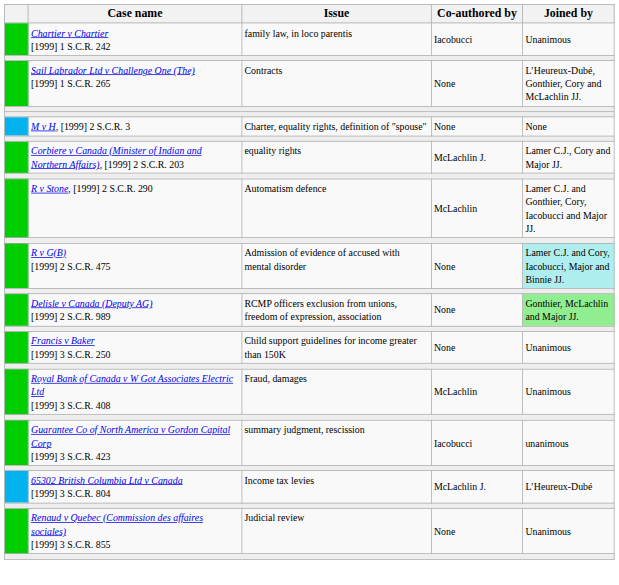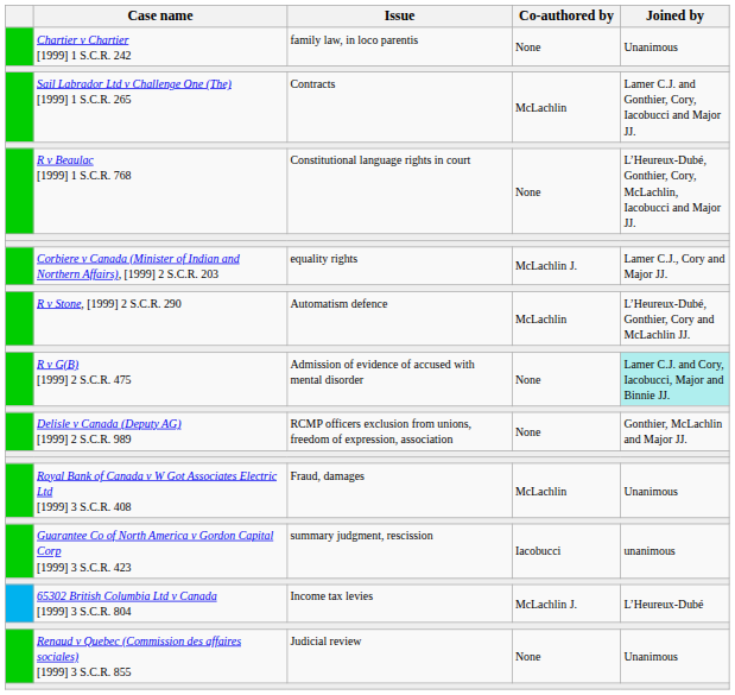Chartier v Chartier [1999] 1 S.C.R. 242 | Co-authored by: Iacobucci -> None
Sail Labrador Ltd v Challenge One (The) [1999] 1 S.C.R. 265 | Co-authored by: None -> McLachlin
Sail Labrador Ltd v Challenge One (The) [1999] 1 S.C.R. 265 | Joined by: L’Heureux-Dubé, Gonthier, Cory and McLachlin JJ. -> Lamer C.J. and Gonthier, Cory, Iacobucci and Major JJ.
+ row: R v Beaulac [1999] 1 S.C.R. 768 | Constitutional language rights in court | None | L’Heureux-Dubé, Gonthier, Cory, McLachlin, Iacobucci and Major JJ.
- row: M v H, [1999] 2 S.C.R. 3 | Charter, equality rights, definition of "spouse" | None | None
R v Stone, [1999] 2 S.C.R. 290 | Joined by: Lamer C.J. and Gonthier, Cory, Iacobucci and Major JJ. -> L’Heureux-Dubé, Gonthier, Cory and McLachlin JJ.
Delisle v Canada (Deputy AG) [1999] 2 S.C.R. 989 | Joined by: lightgreen background -> no background
- row: Francis v Baker [1999] 3 S.C.R. 250 | Child support guidelines for income greater than 150K | None | Unanimous
